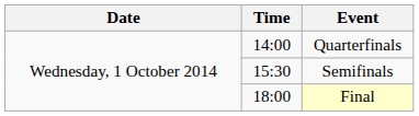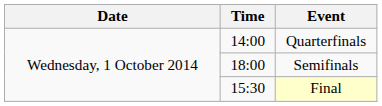Semifinals | Time: 15:30 -> 18:00
Final | Time: 18:00 -> 15:30
